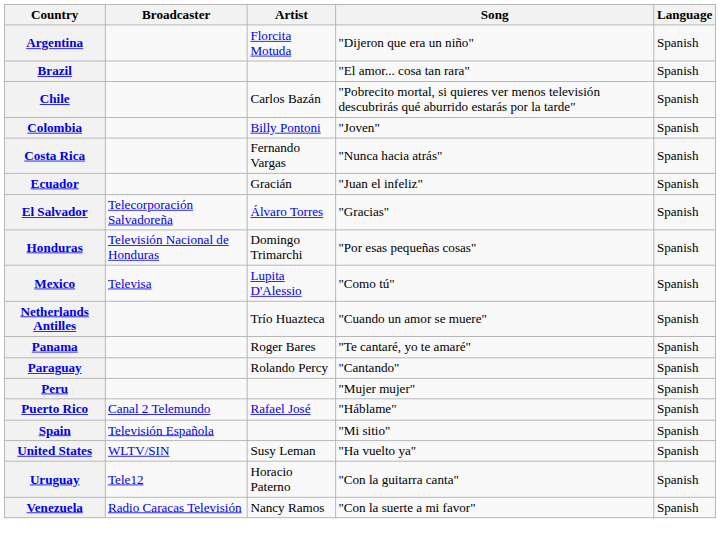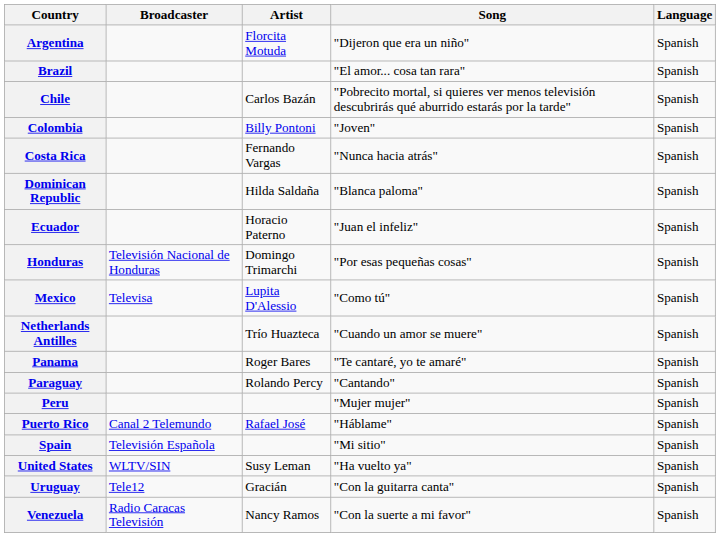+ row: Dominican Republic | Hilda Saldaña | "Blanca paloma" | Spanish
Ecuador | Artist: Gracián -> Horacio Paterno
- row: El Salvador | Telecorporación Salvadoreña | Álvaro Torres | "Gracias" | Spanish
Uruguay | Artist: Horacio Paterno -> Gracián
